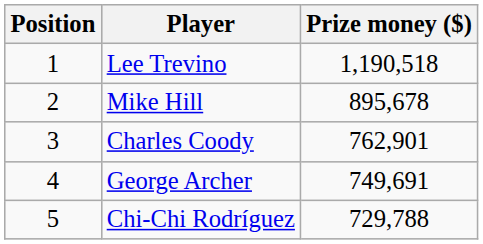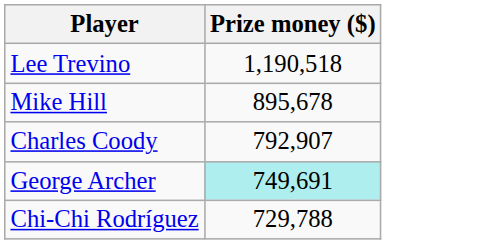- column: Position | 1 | 2 | 3 | 4 | 5
Charles Coody | Prize money ($): 762,901 -> 792,907
George Archer | Prize money ($): no background -> paleturquoise background
